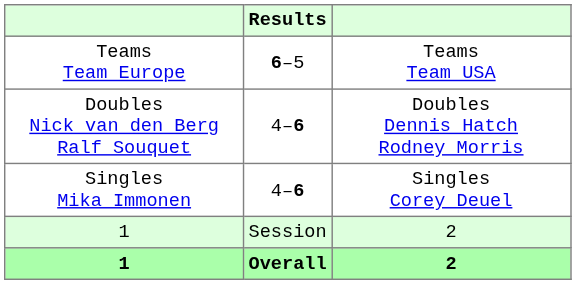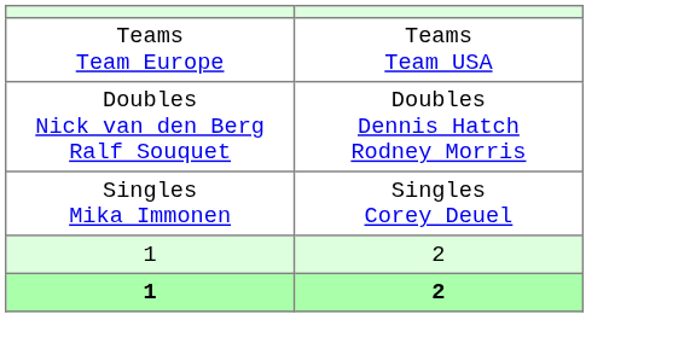- column: Results | 6–5 | 4–6 | 4–6 | Session | Overall
